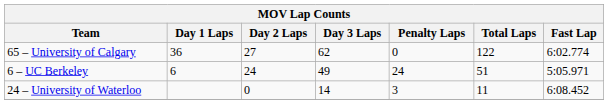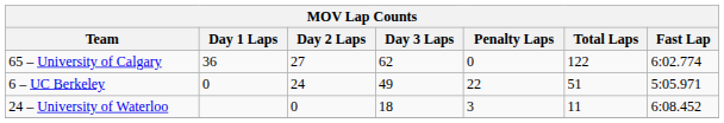6 – UC Berkeley | Day 1 Laps: 6 -> 0
6 – UC Berkeley | Penalty Laps: 24 -> 22
24 – University of Waterloo | Day 3 Laps: 14 -> 18
